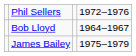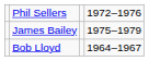rows swapped: Bob Lloyd <-> James Bailey
